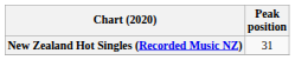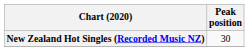New Zealand Hot Singles (Recorded Music NZ) | Peak position: 31 -> 30
